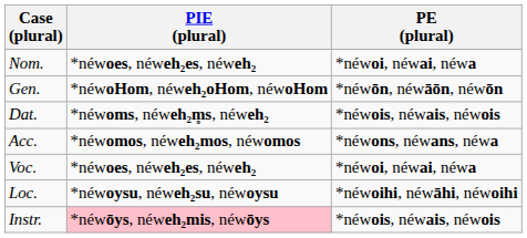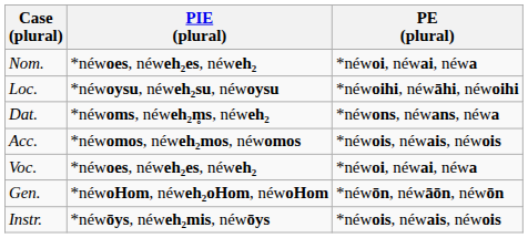rows swapped: Gen. <-> Loc.
Dat. | PE (plural): *néwois, néwais, néwois -> *néwons, néwans, néwa
Acc. | PE (plural): *néwons, néwans, néwa -> *néwois, néwais, néwois
Instr. | PIE (plural): pink background -> no background
